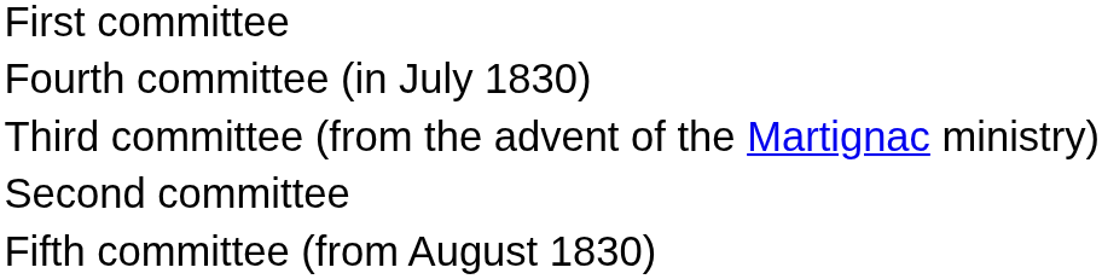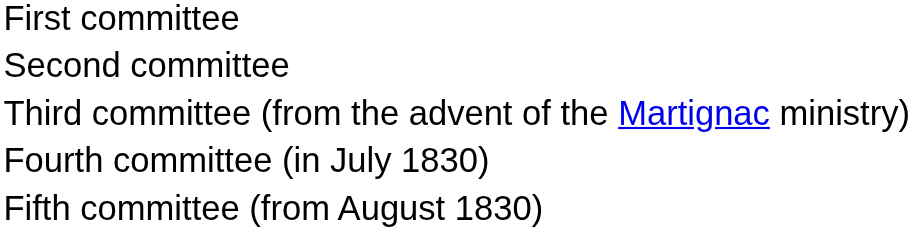rows swapped: Second committee <-> Fourth committee (in July 1830)
